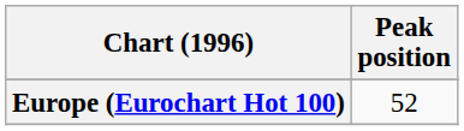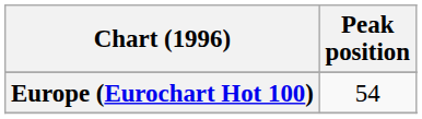Europe (Eurochart Hot 100) | Peak position: 52 -> 54
